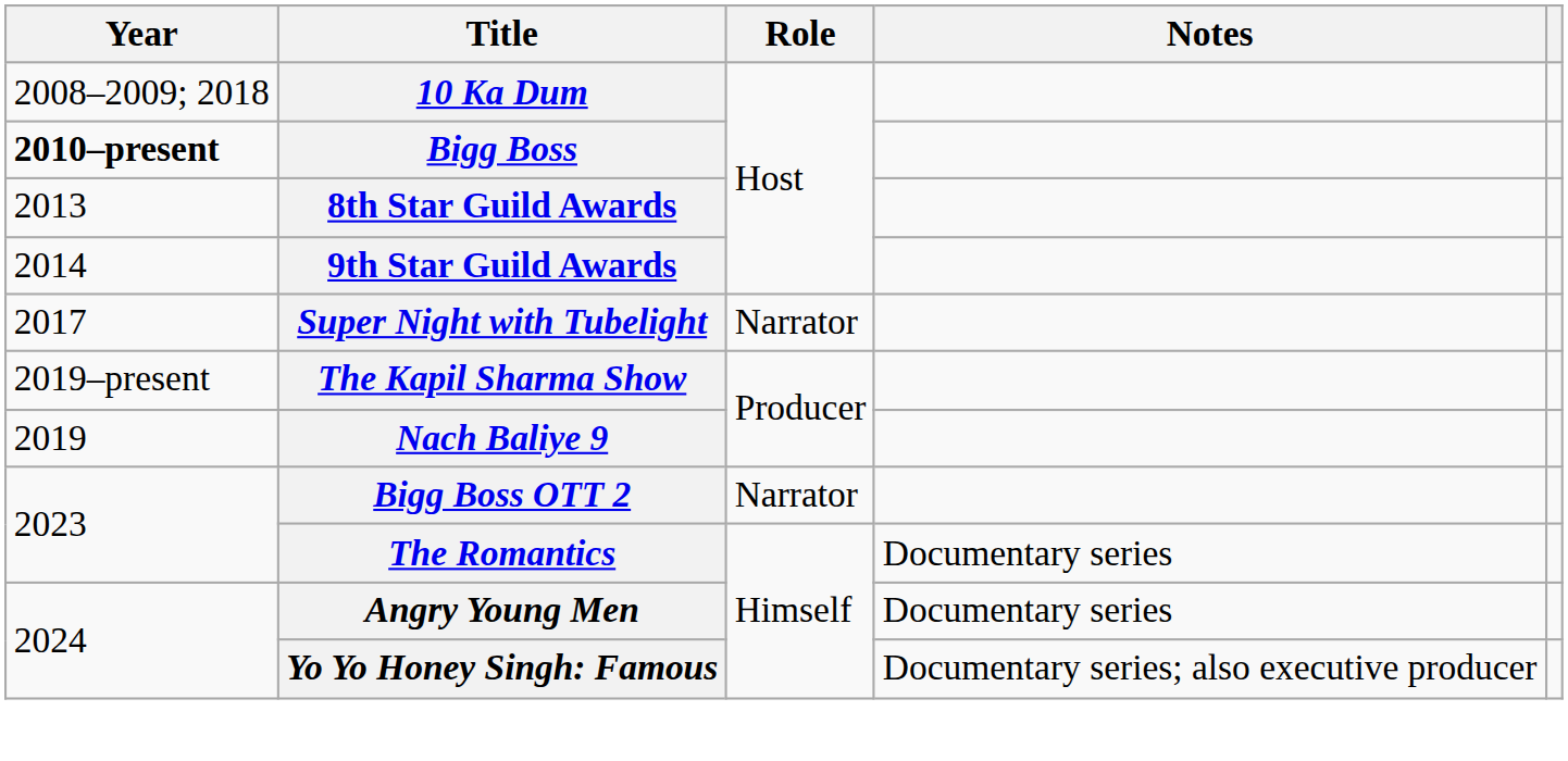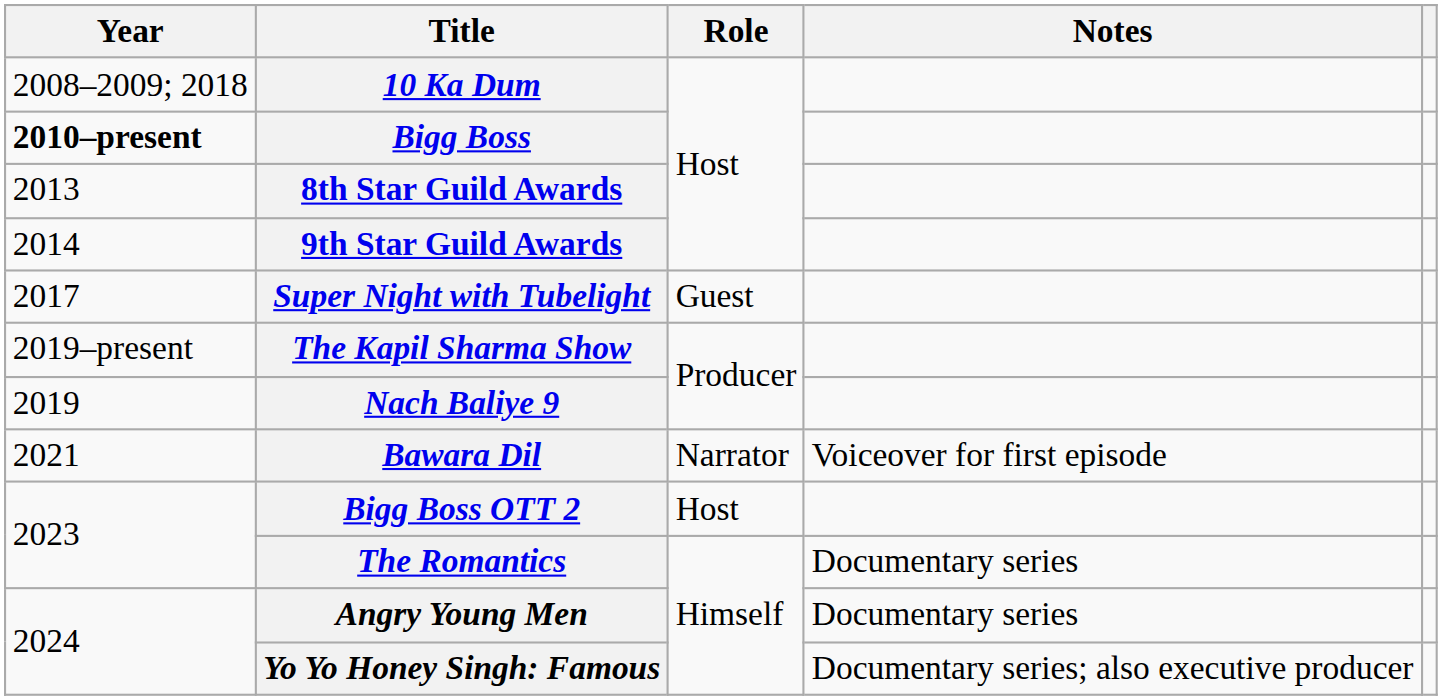Super Night with Tubelight | Role: Narrator -> Guest
+ row: 2021 | Bawara Dil | Narrator | Voiceover for first episode
Bigg Boss OTT 2 | Role: Narrator -> Host
